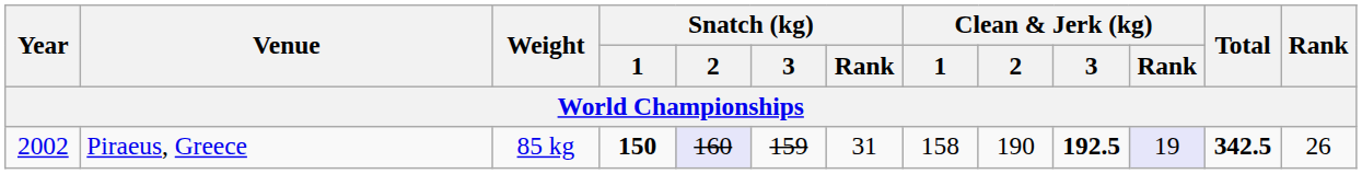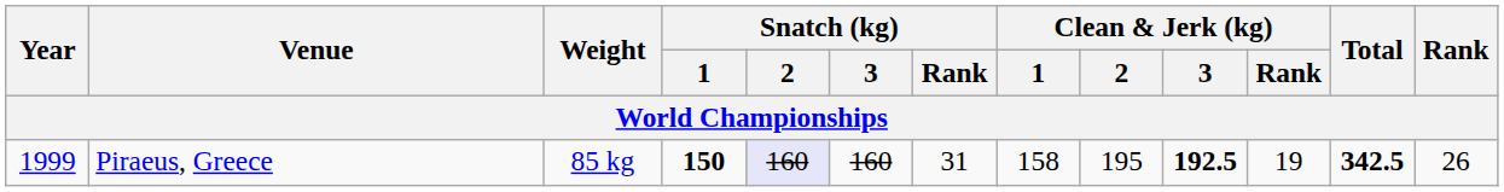Piraeus, Greece | Year: 2002 -> 1999
Piraeus, Greece | Snatch (kg) / 3: 159 -> 160
Piraeus, Greece | Clean & Jerk (kg) / 2: 190 -> 195
Piraeus, Greece | Clean & Jerk (kg) / Rank: lavender background -> no background
